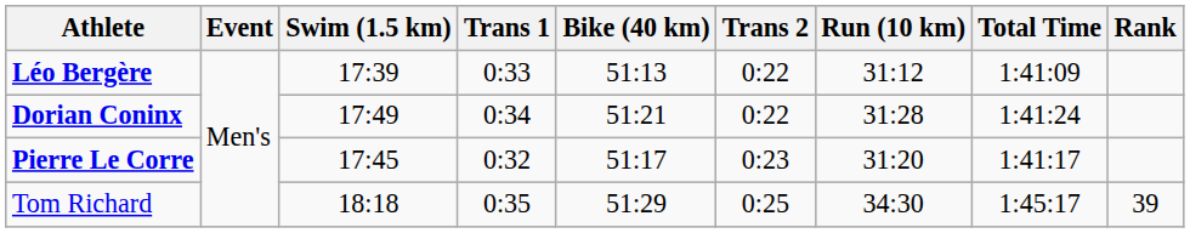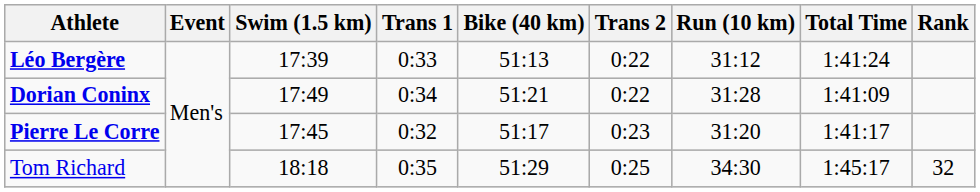Léo Bergère | Total Time: 1:41:09 -> 1:41:24
Dorian Coninx | Total Time: 1:41:24 -> 1:41:09
Tom Richard | Rank: 39 -> 32
